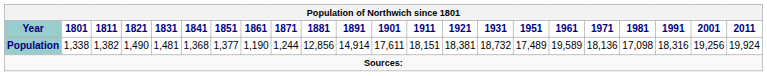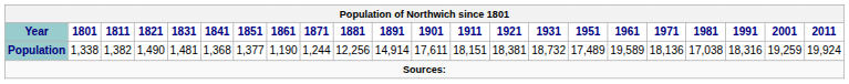Population | 1881: 12,856 -> 12,256
Population | 1981: 17,098 -> 17,038
Population | 2001: 19,256 -> 19,259
